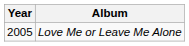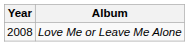Love Me or Leave Me Alone | Year: 2005 -> 2008
